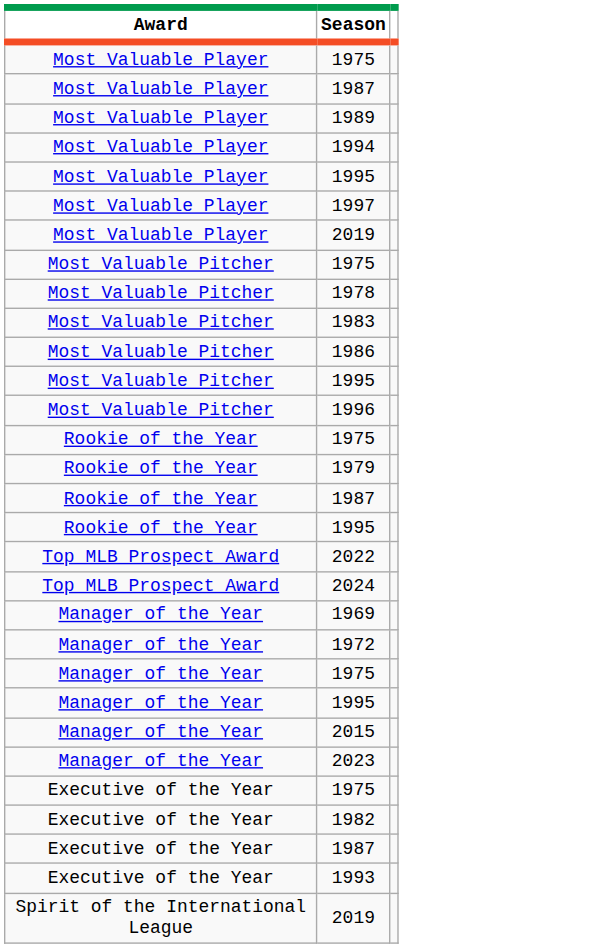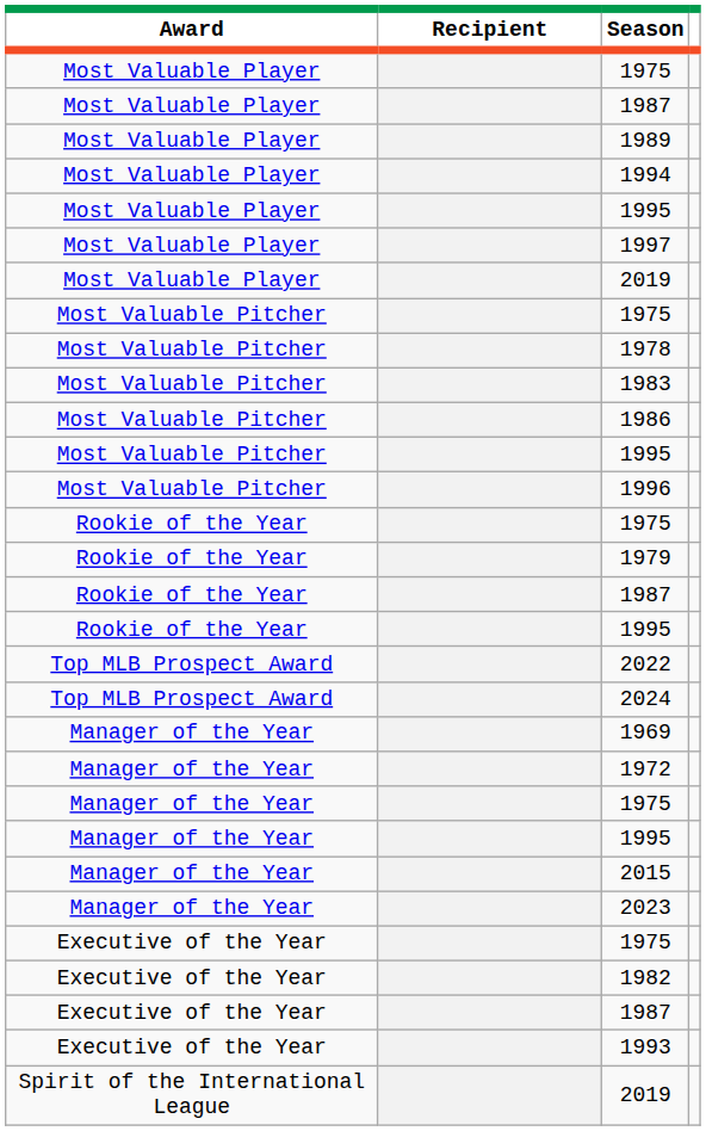+ column: Recipient
